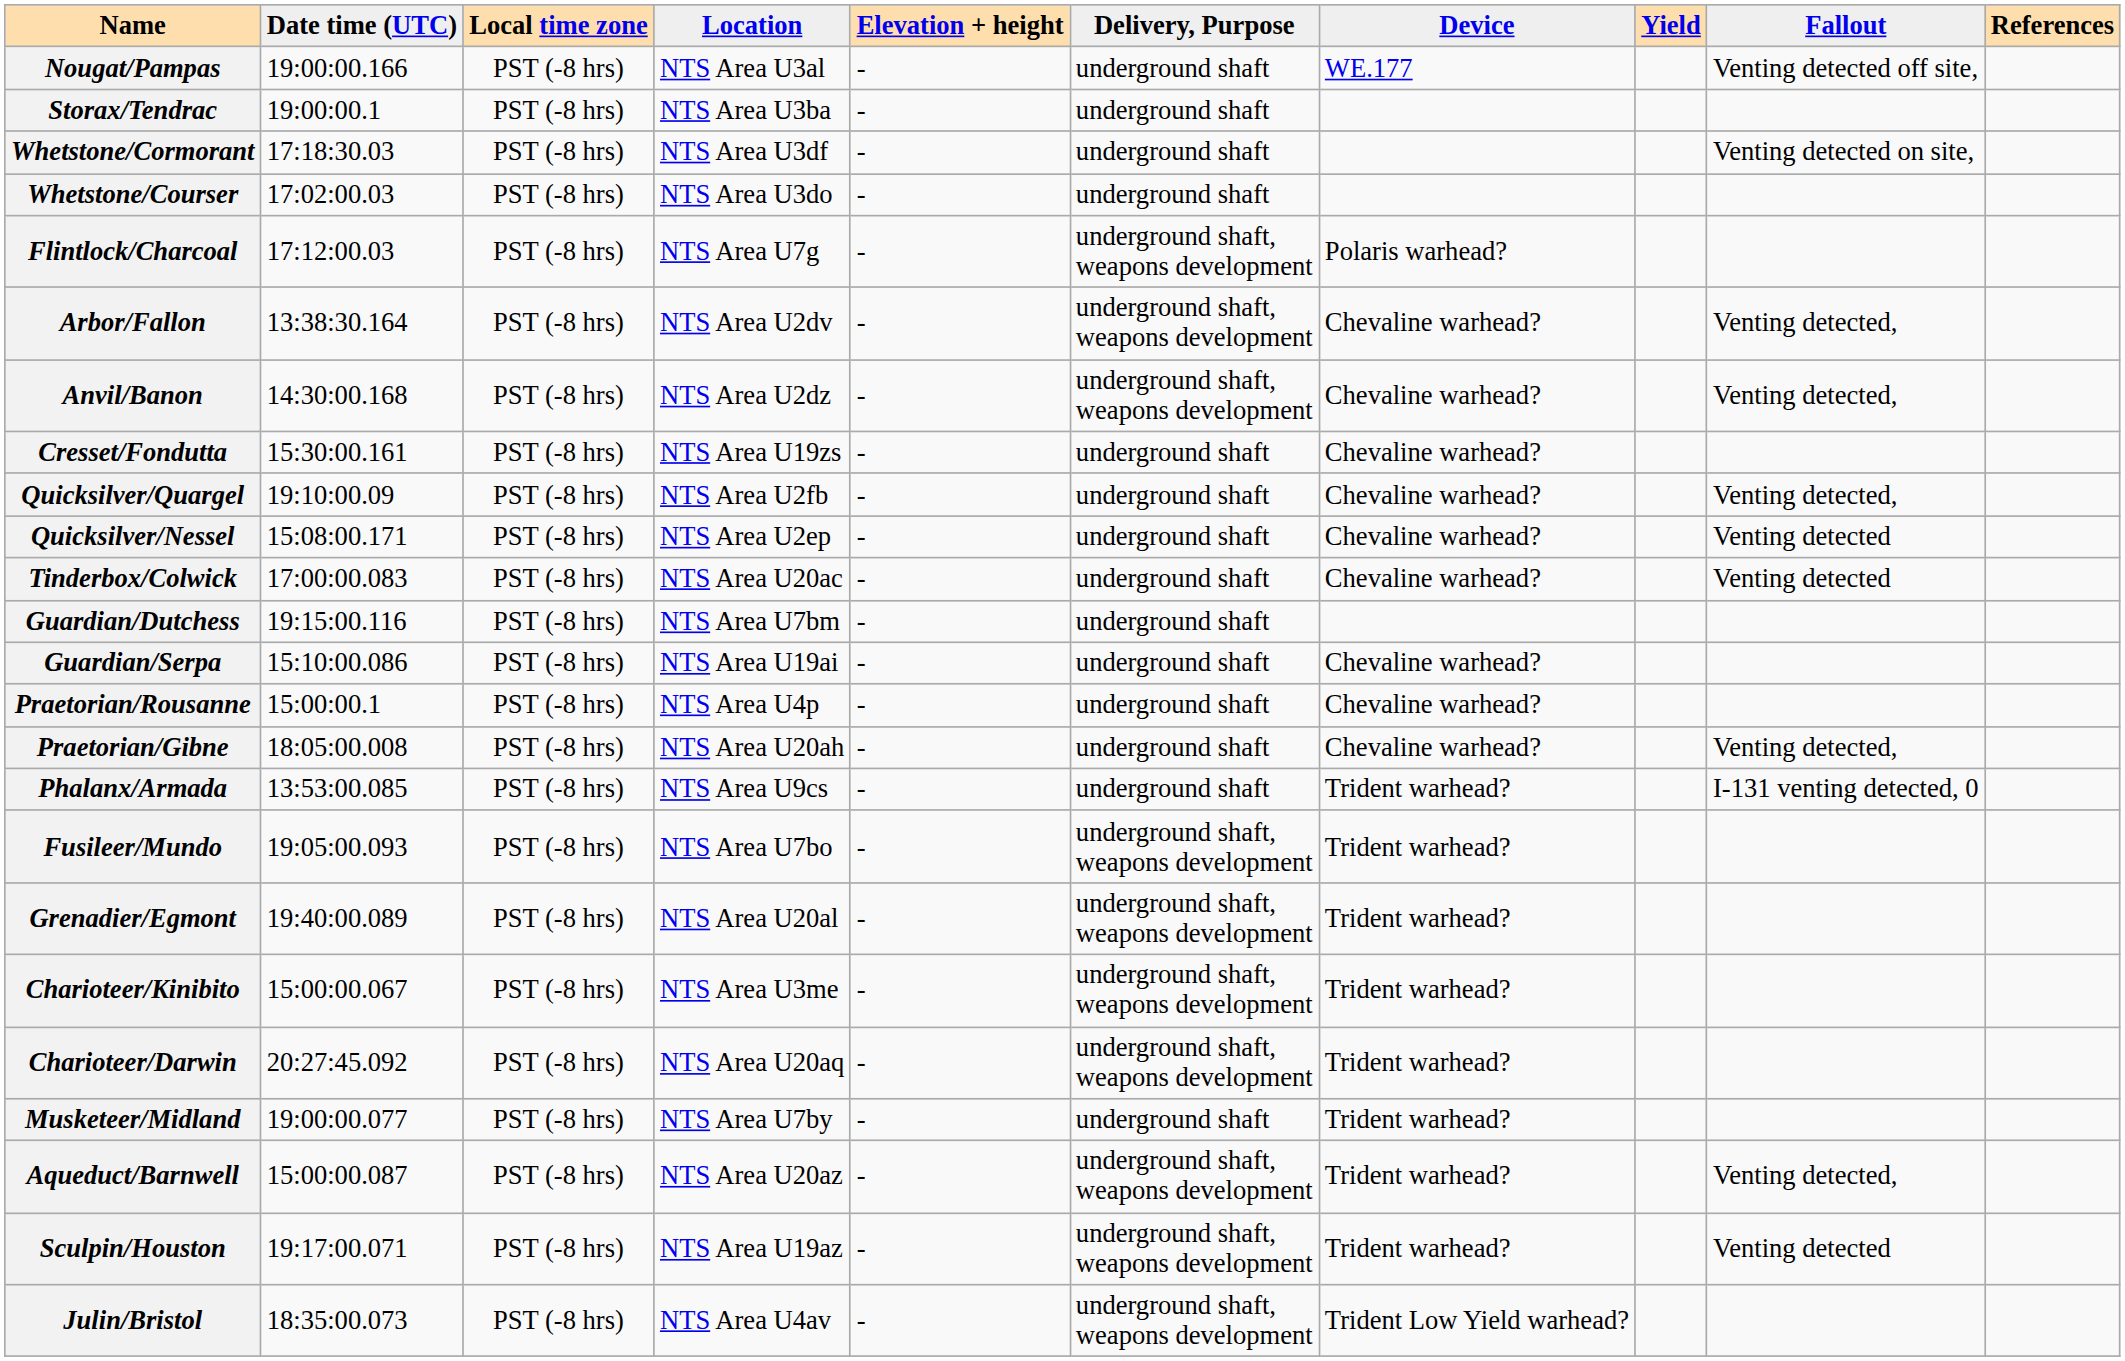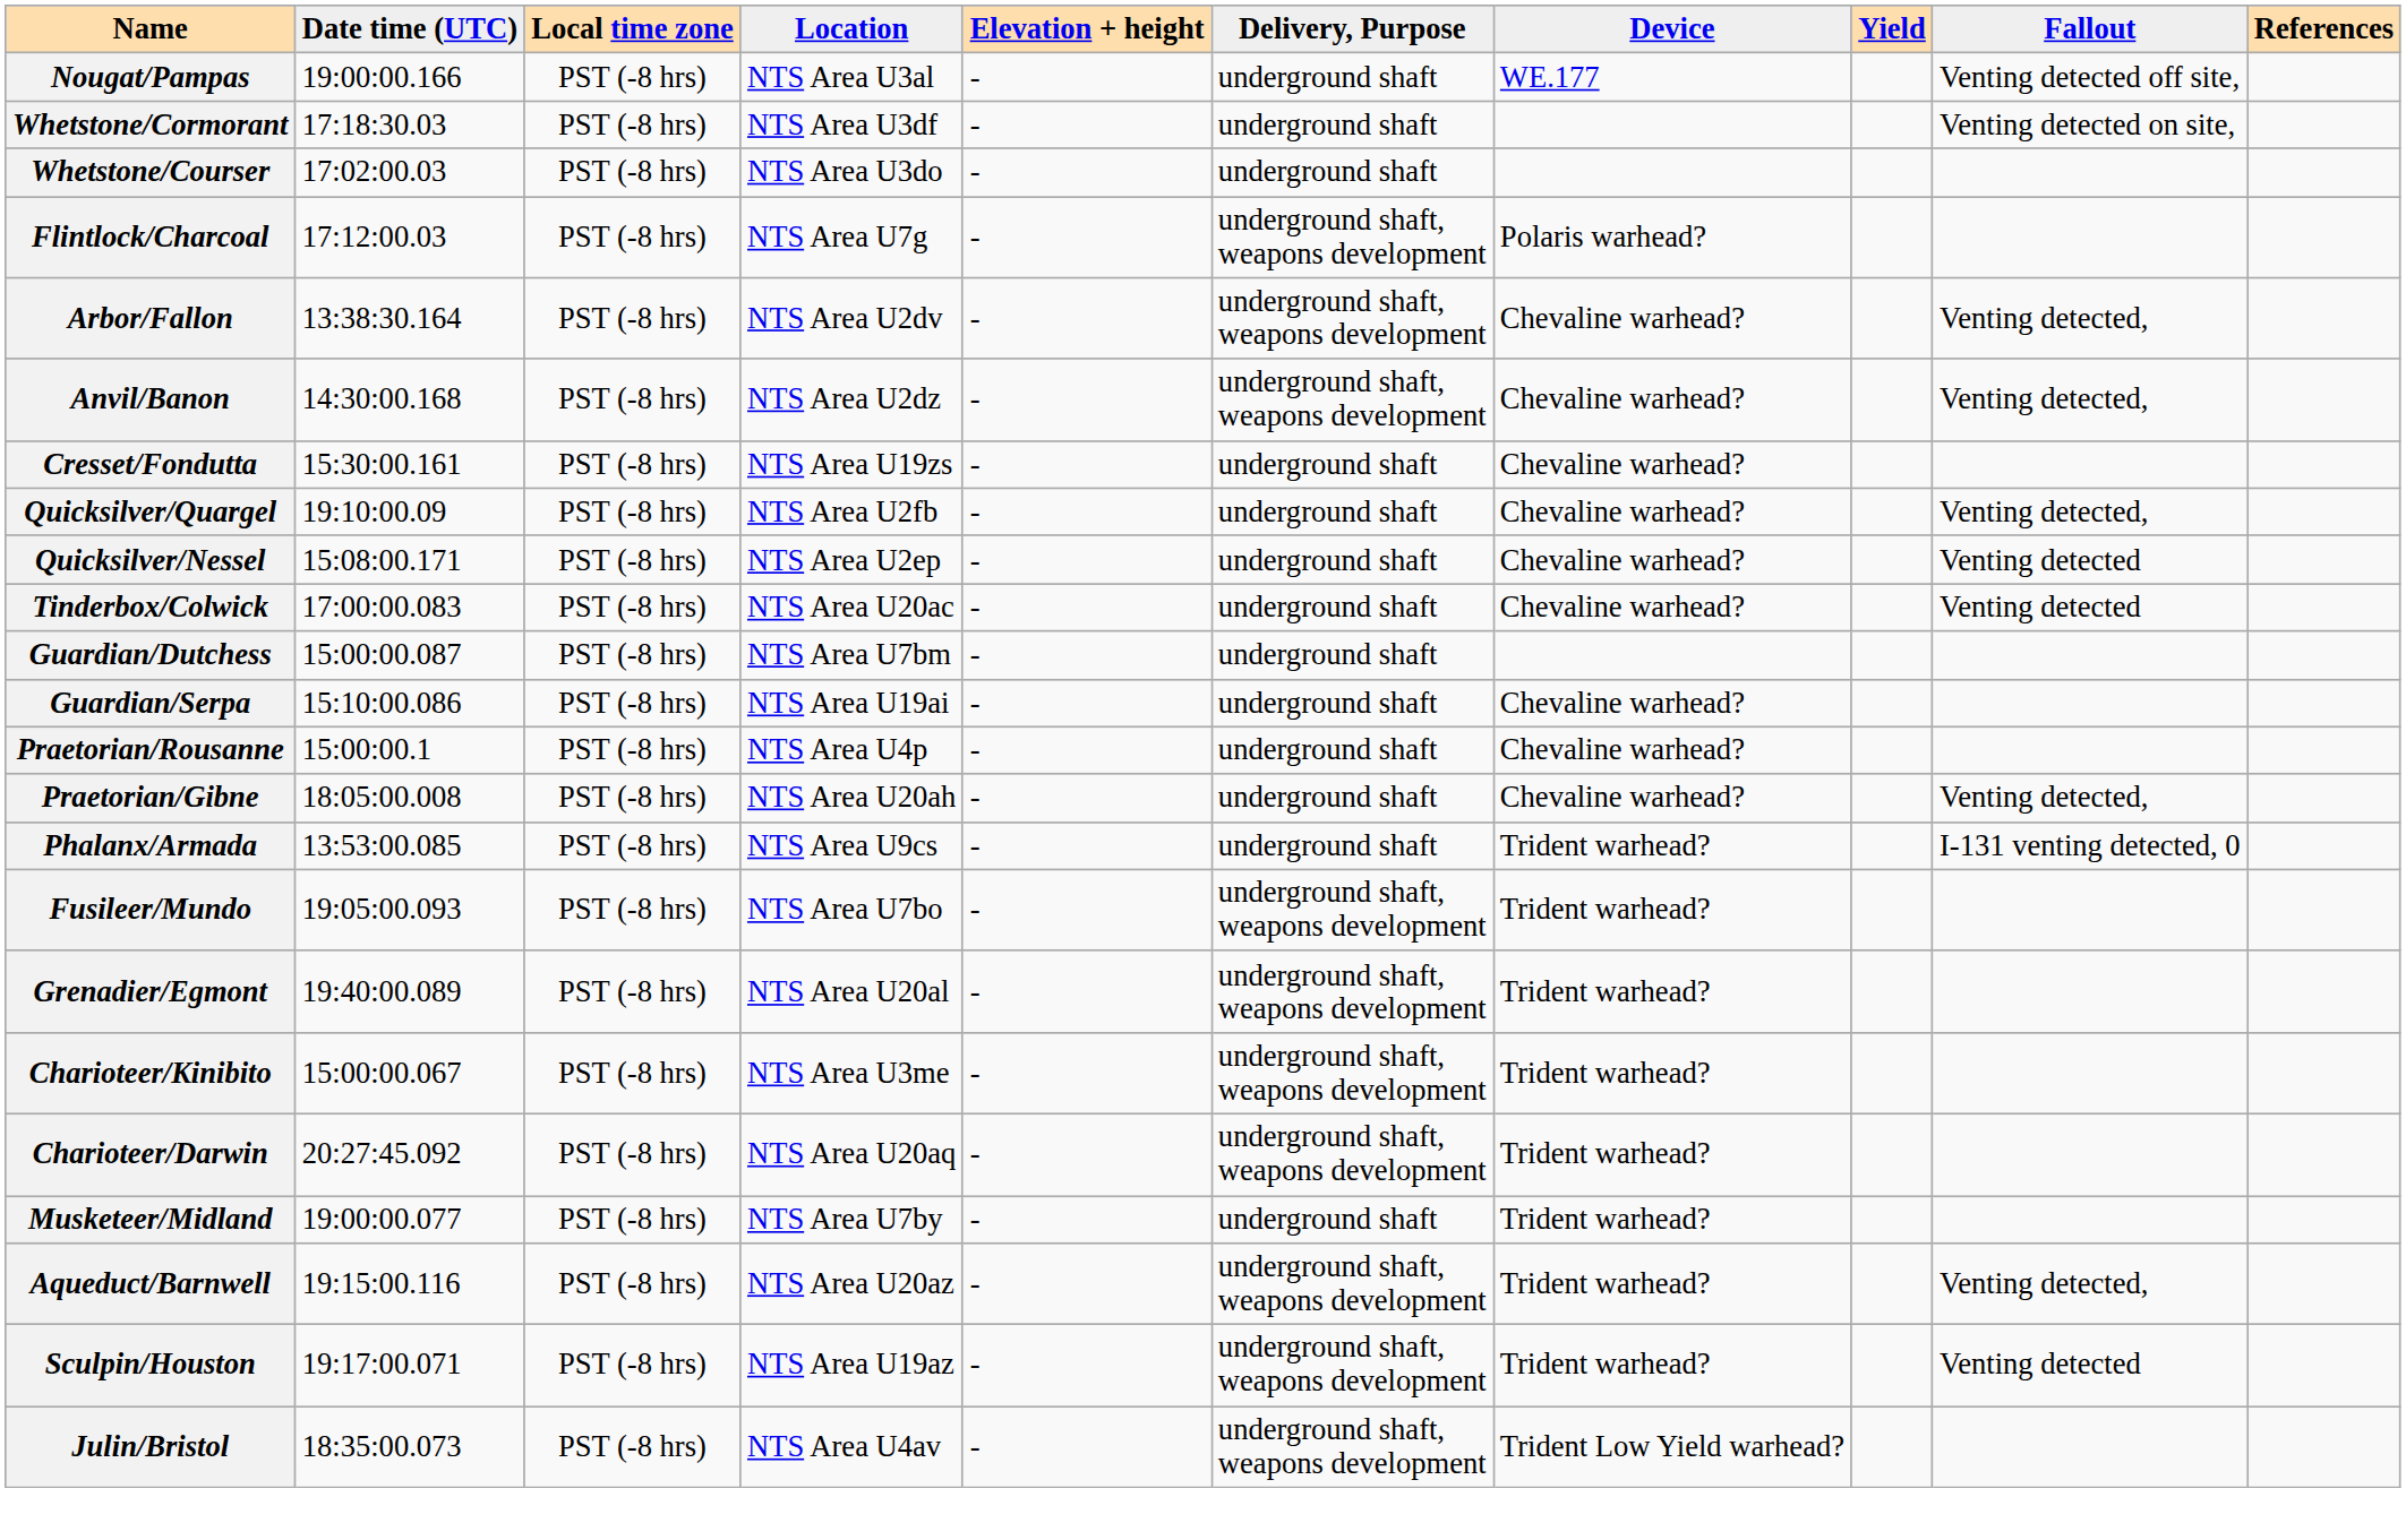- row: Storax/Tendrac | 19:00:00.1 | PST (-8 hrs) | NTS Area U3ba | - | underground shaft
Guardian/Dutchess | Date time (UTC): 19:15:00.116 -> 15:00:00.087
Aqueduct/Barnwell | Date time (UTC): 15:00:00.087 -> 19:15:00.116
